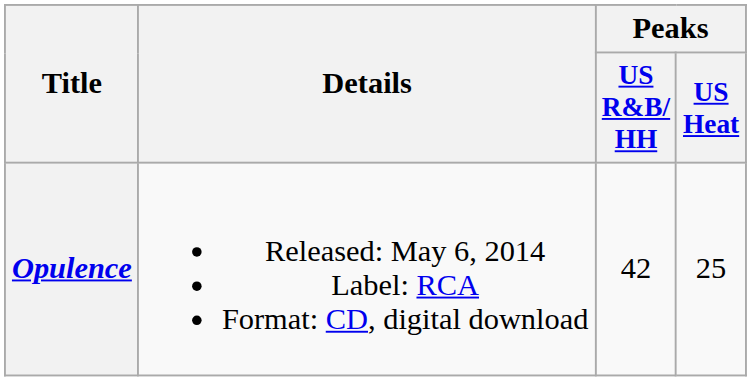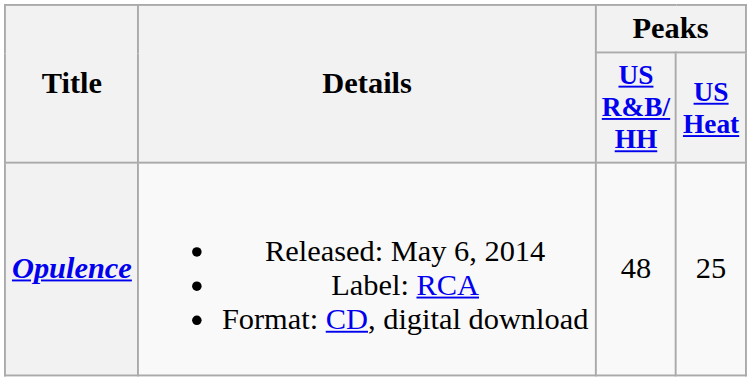Opulence | Peaks / US R&B/ HH: 42 -> 48
